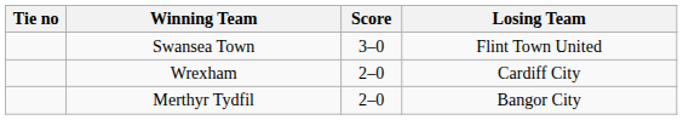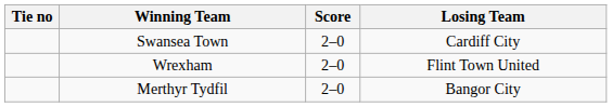Swansea Town | Score: 3–0 -> 2–0
Swansea Town | Losing Team: Flint Town United -> Cardiff City
Wrexham | Losing Team: Cardiff City -> Flint Town United
